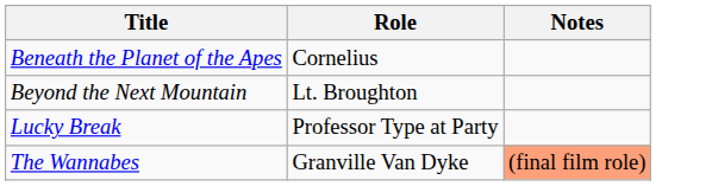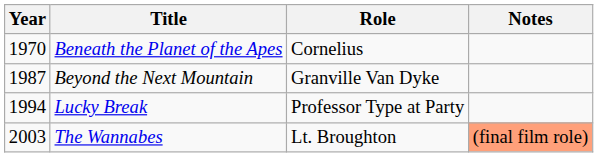+ column: Year | 1970 | 1987 | 1994 | 2003
Beyond the Next Mountain | Role: Lt. Broughton -> Granville Van Dyke
The Wannabes | Role: Granville Van Dyke -> Lt. Broughton
